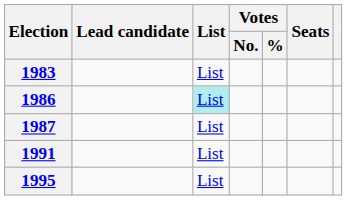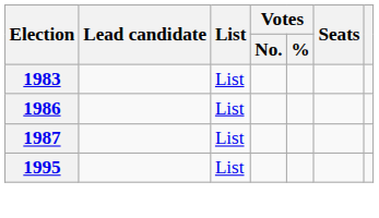1986 | List: paleturquoise background -> no background
- row: 1991 | List
